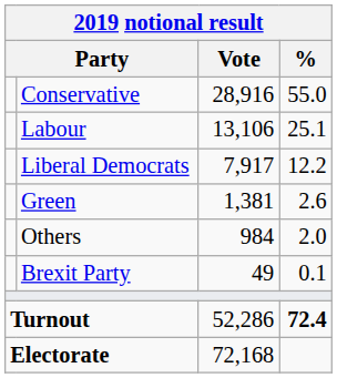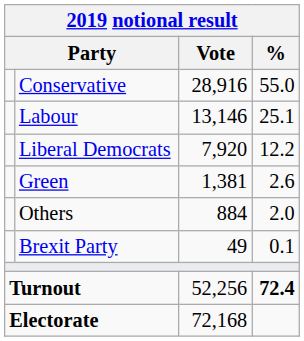Labour | Vote: 13,106 -> 13,146
Liberal Democrats | Vote: 7,917 -> 7,920
Others | Vote: 984 -> 884
Turnout | Vote: 52,286 -> 52,256
